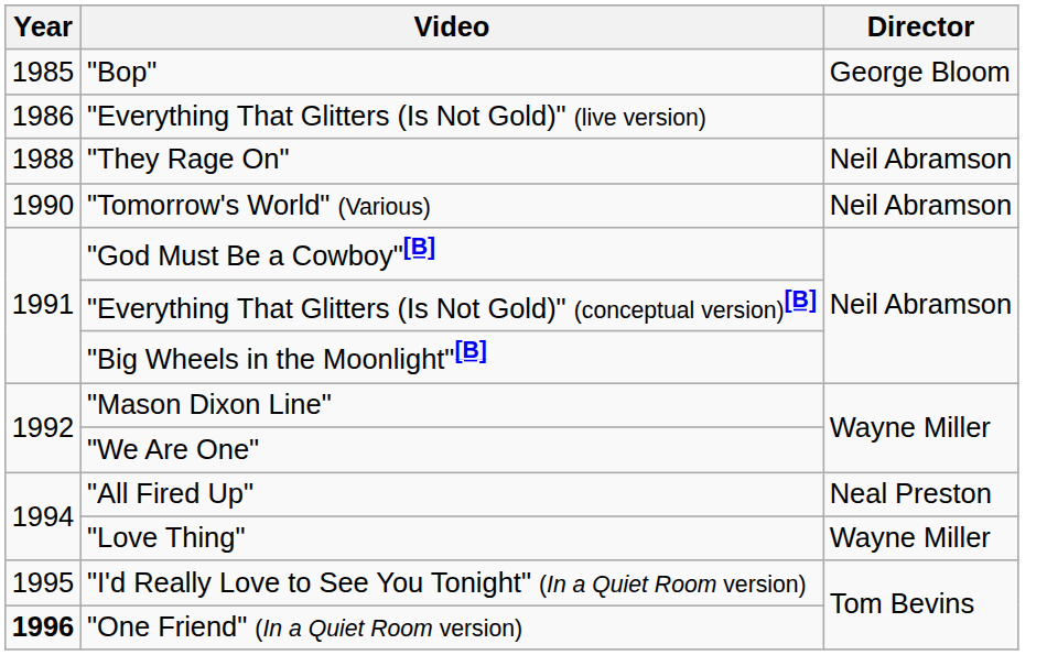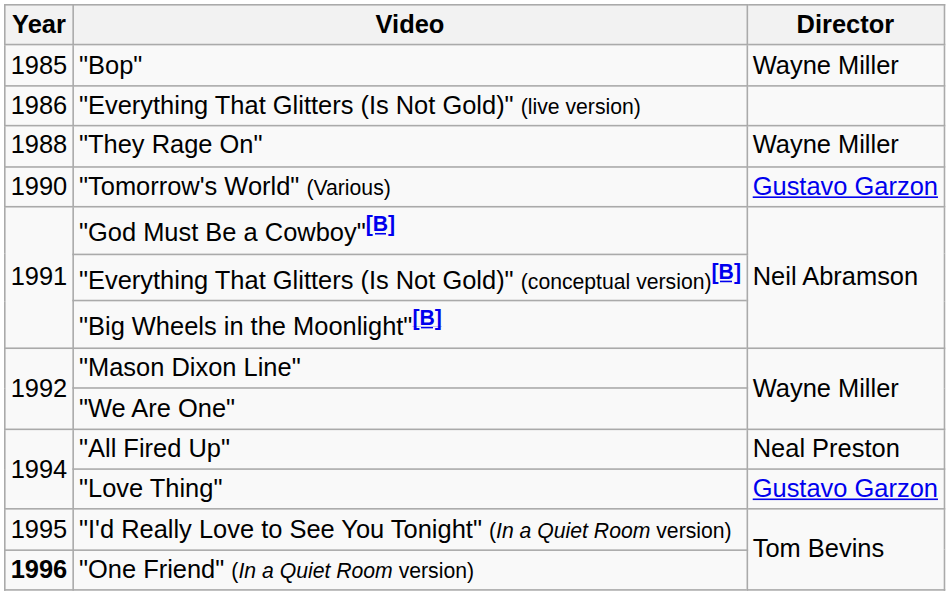"Bop" | Director: George Bloom -> Wayne Miller
"They Rage On" | Director: Neil Abramson -> Wayne Miller
"Tomorrow's World" (Various) | Director: Neil Abramson -> Gustavo Garzon
"Love Thing" | Director: Wayne Miller -> Gustavo Garzon
